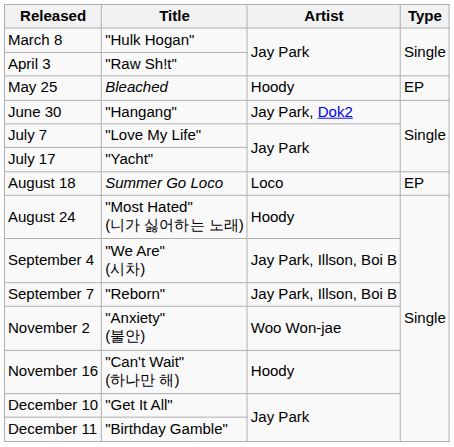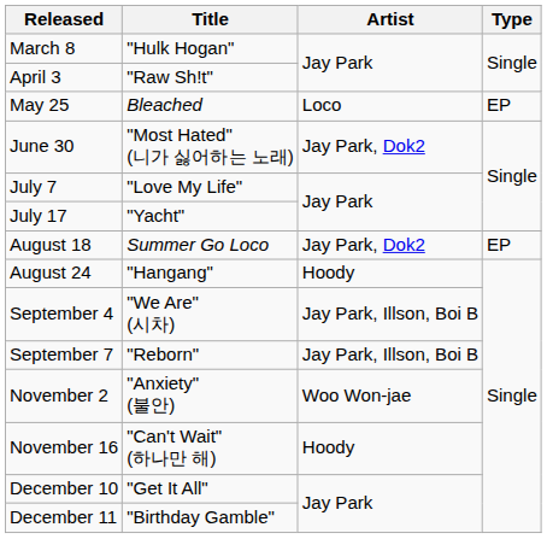May 25 | Artist: Hoody -> Loco
June 30 | Title: "Hangang" -> "Most Hated" (니가 싫어하는 노래)
August 18 | Artist: Loco -> Jay Park, Dok2
August 24 | Title: "Most Hated" (니가 싫어하는 노래) -> "Hangang"
